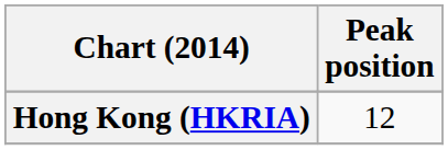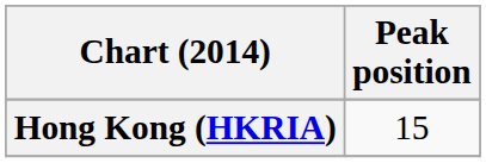Hong Kong (HKRIA) | Peak position: 12 -> 15
